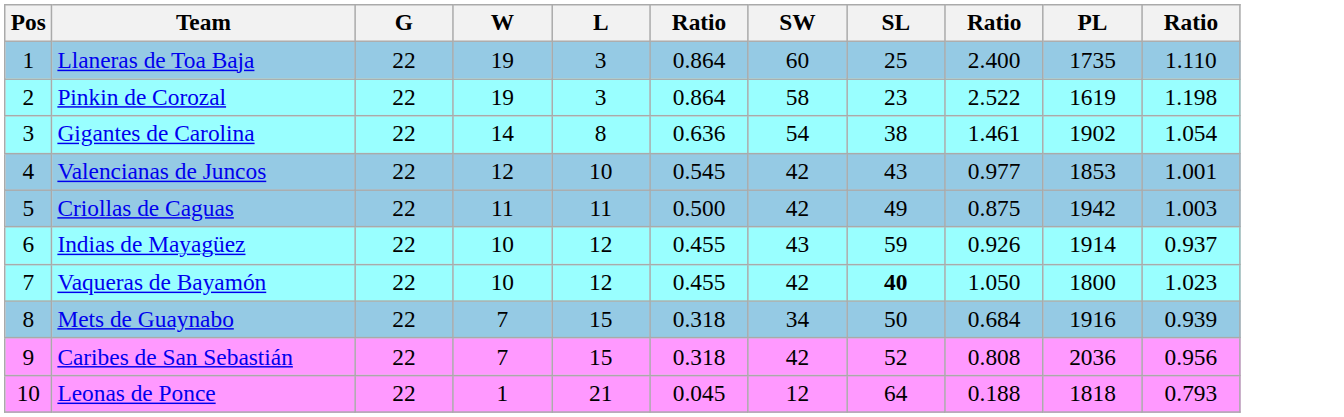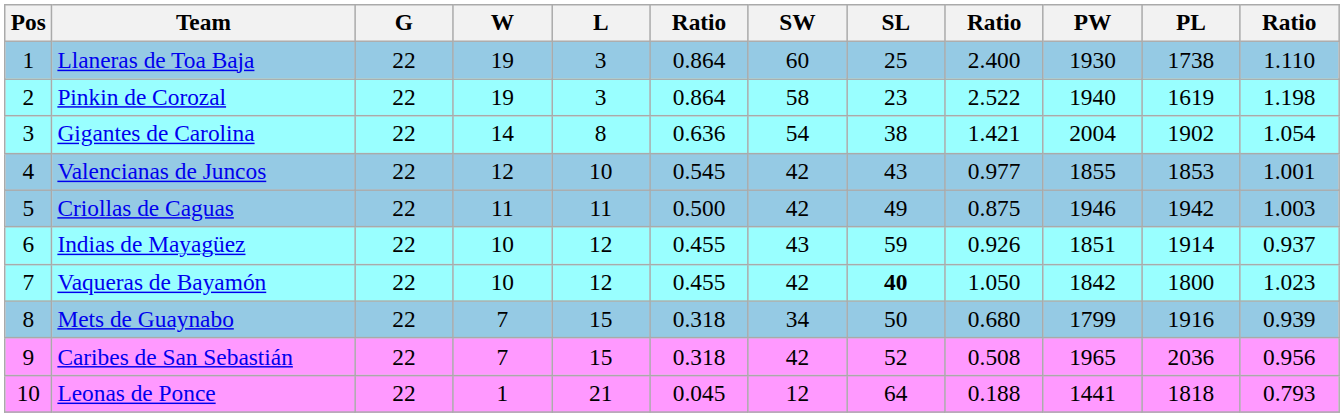+ column: PW | 1930 | 1940 | 2004 | 1855 | 1946 | 1851 | 1842 | 1799 | 1965 | 1441
Llaneras de Toa Baja | PL: 1735 -> 1738
Gigantes de Carolina | column 9: 1.461 -> 1.421
Mets de Guaynabo | column 9: 0.684 -> 0.680
Caribes de San Sebastián | column 9: 0.808 -> 0.508
